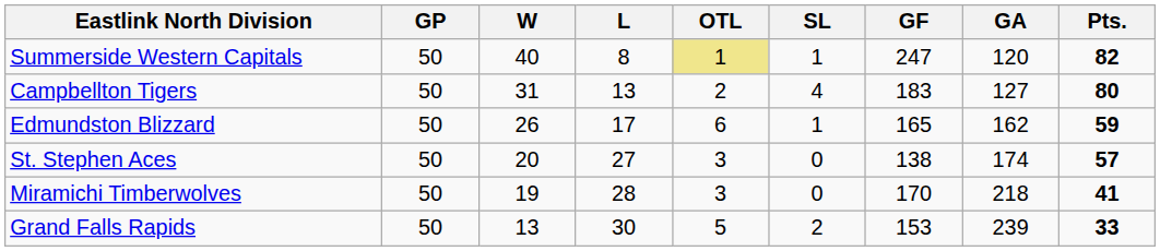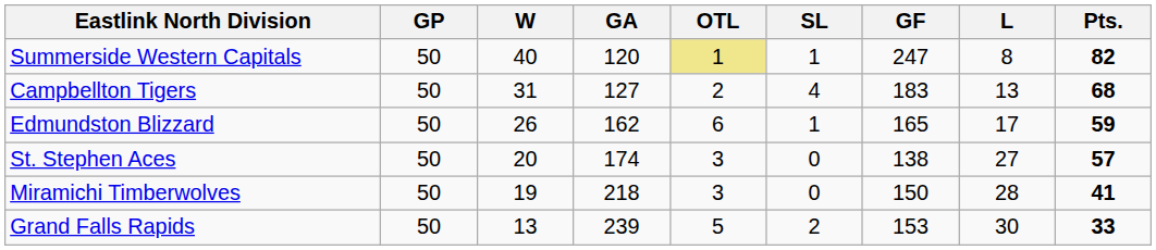columns swapped: L <-> GA
Campbellton Tigers | Pts.: 80 -> 68
Miramichi Timberwolves | GF: 170 -> 150
